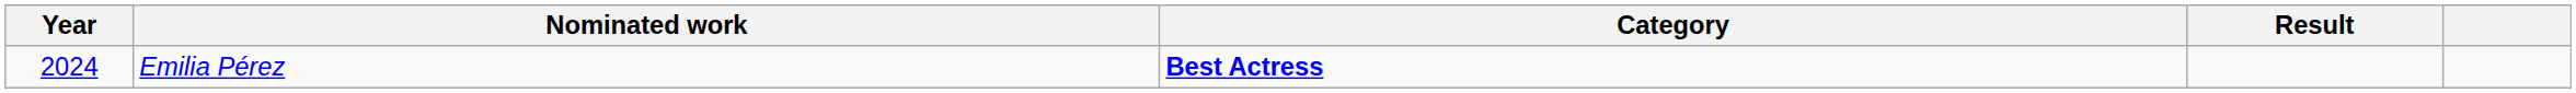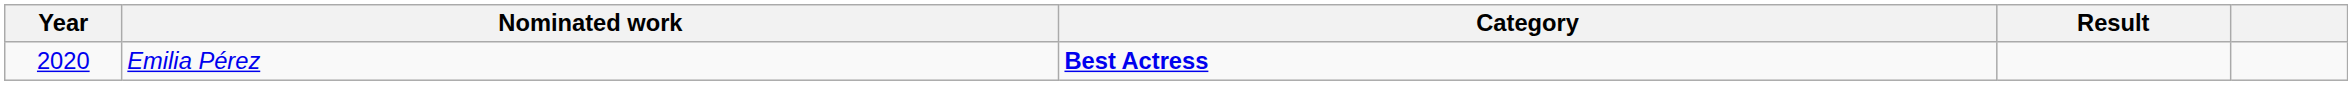Emilia Pérez | Year: 2024 -> 2020
